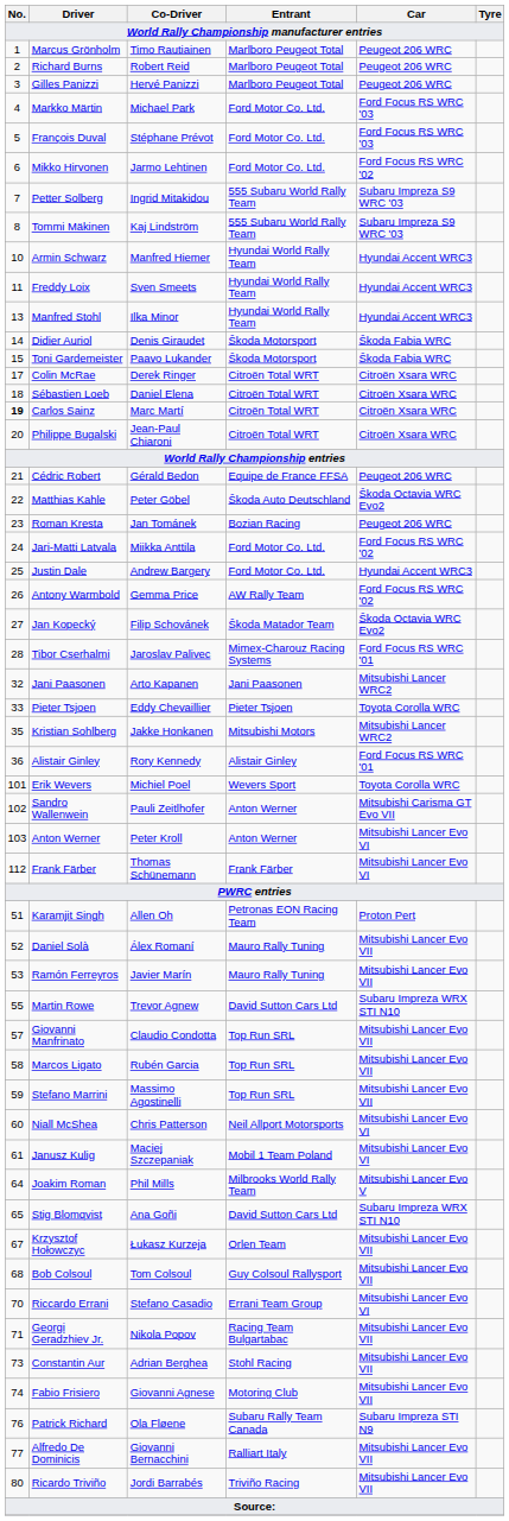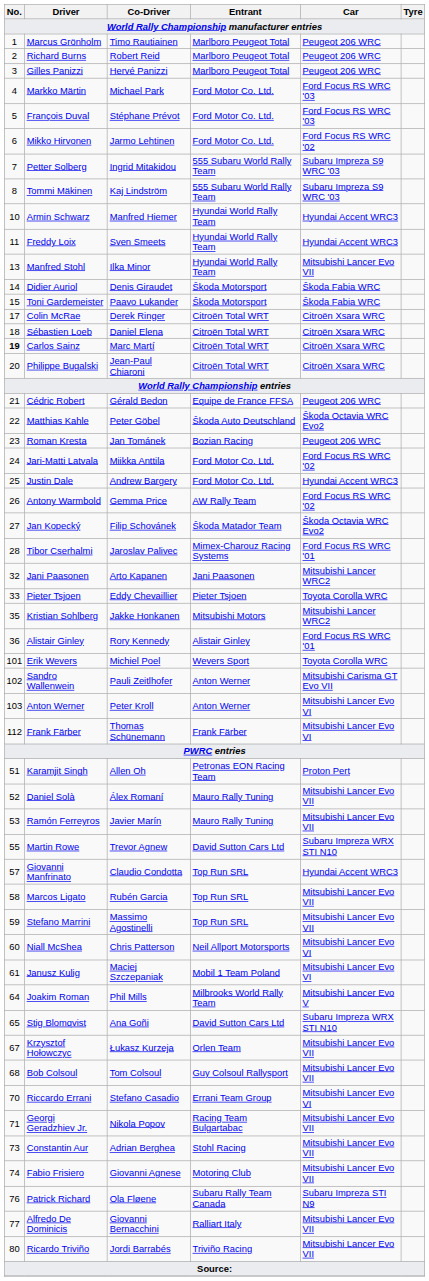Manfred Stohl | Car: Hyundai Accent WRC3 -> Mitsubishi Lancer Evo VII
Giovanni Manfrinato | Car: Mitsubishi Lancer Evo VII -> Hyundai Accent WRC3
